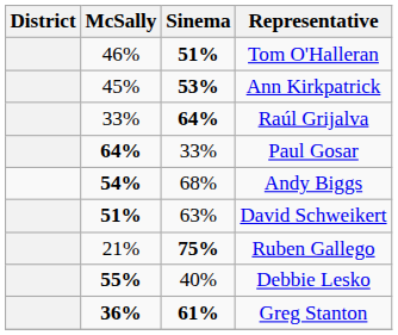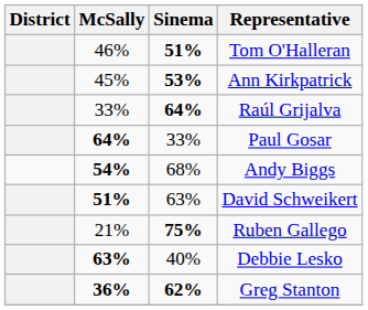Debbie Lesko | McSally: 55% -> 63%
Greg Stanton | Sinema: 61% -> 62%
